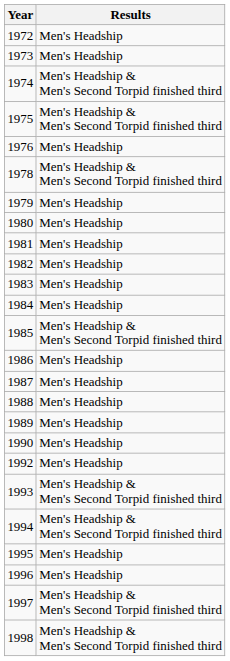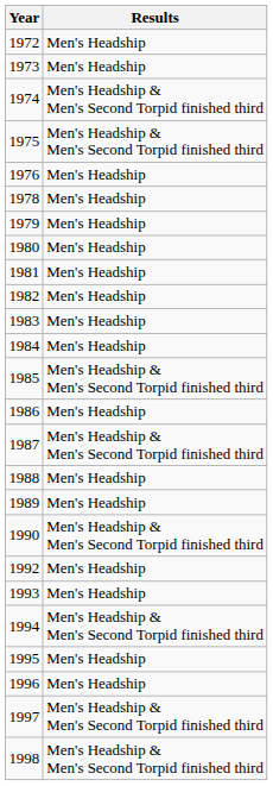1978 | Results: Men's Headship & Men's Second Torpid finished third -> Men's Headship
1987 | Results: Men's Headship -> Men's Headship & Men's Second Torpid finished third
1990 | Results: Men's Headship -> Men's Headship & Men's Second Torpid finished third
1993 | Results: Men's Headship & Men's Second Torpid finished third -> Men's Headship
